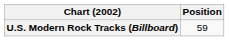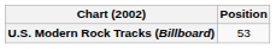U.S. Modern Rock Tracks (Billboard) | Position: 59 -> 53
